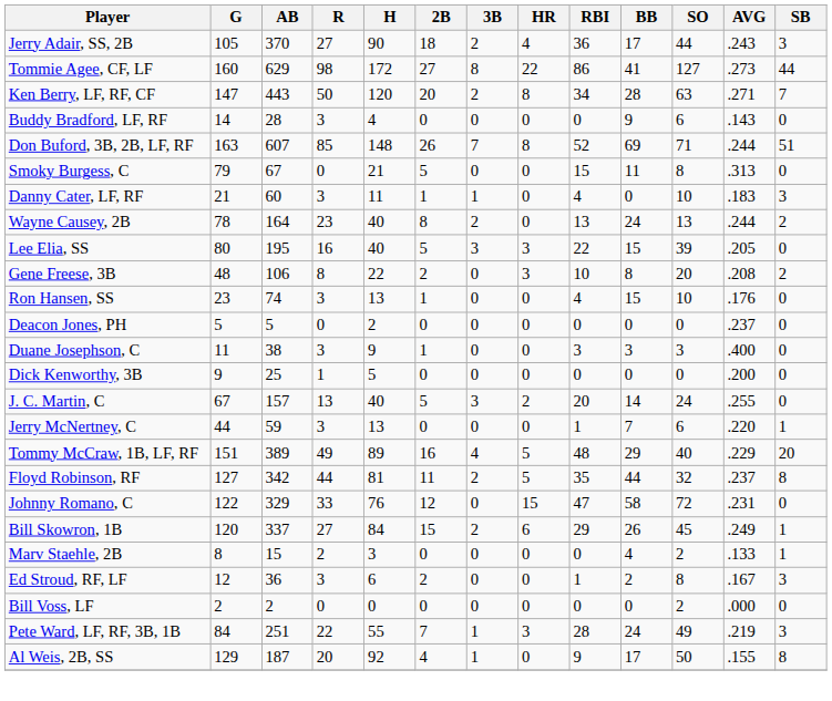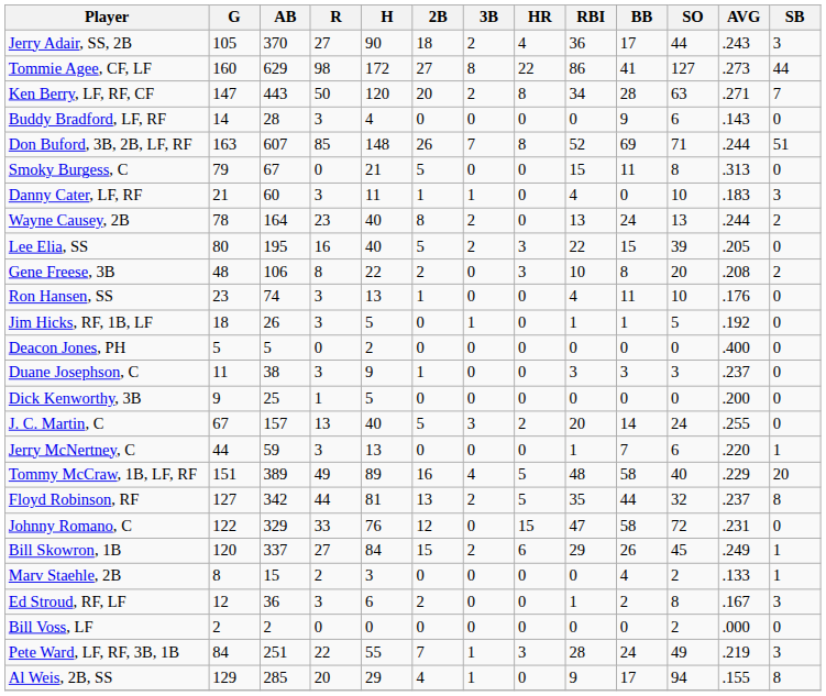Lee Elia, SS | 3B: 3 -> 2
Ron Hansen, SS | BB: 15 -> 11
+ row: Jim Hicks, RF, 1B, LF | 18 | 26 | 3 | 5 | 0 | 1 | 0 | 1 | 1 | 5 | .192 | 0
Deacon Jones, PH | AVG: .237 -> .400
Duane Josephson, C | AVG: .400 -> .237
Tommy McCraw, 1B, LF, RF | BB: 29 -> 58
Floyd Robinson, RF | 2B: 11 -> 13
Al Weis, 2B, SS | AB: 187 -> 285
Al Weis, 2B, SS | H: 92 -> 29
Al Weis, 2B, SS | SO: 50 -> 94
